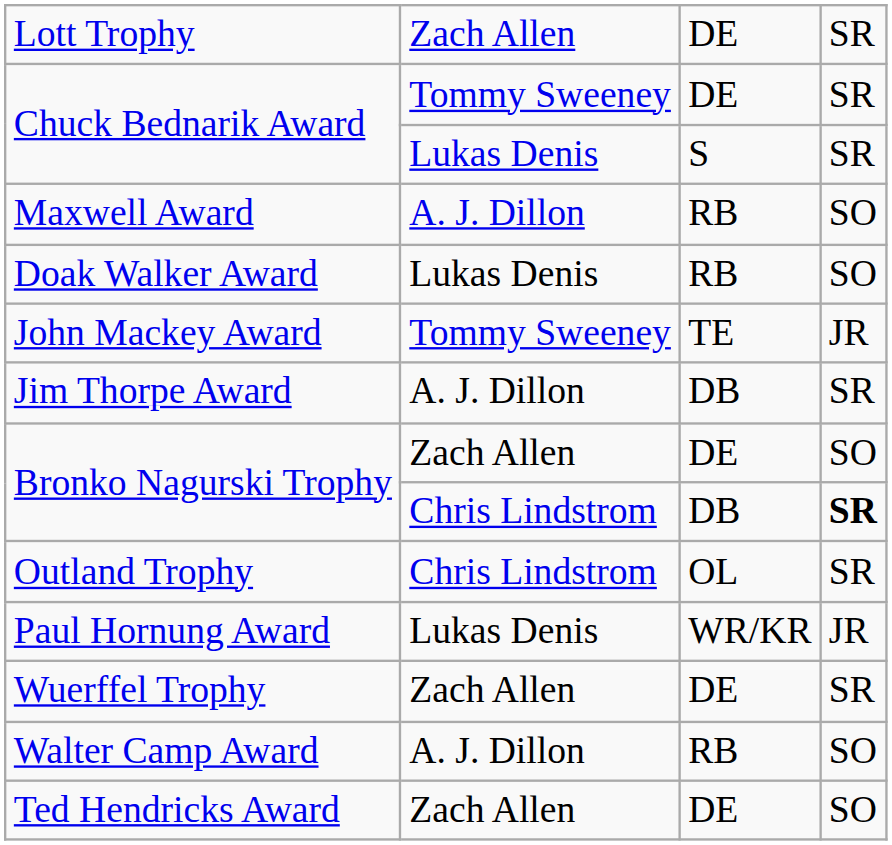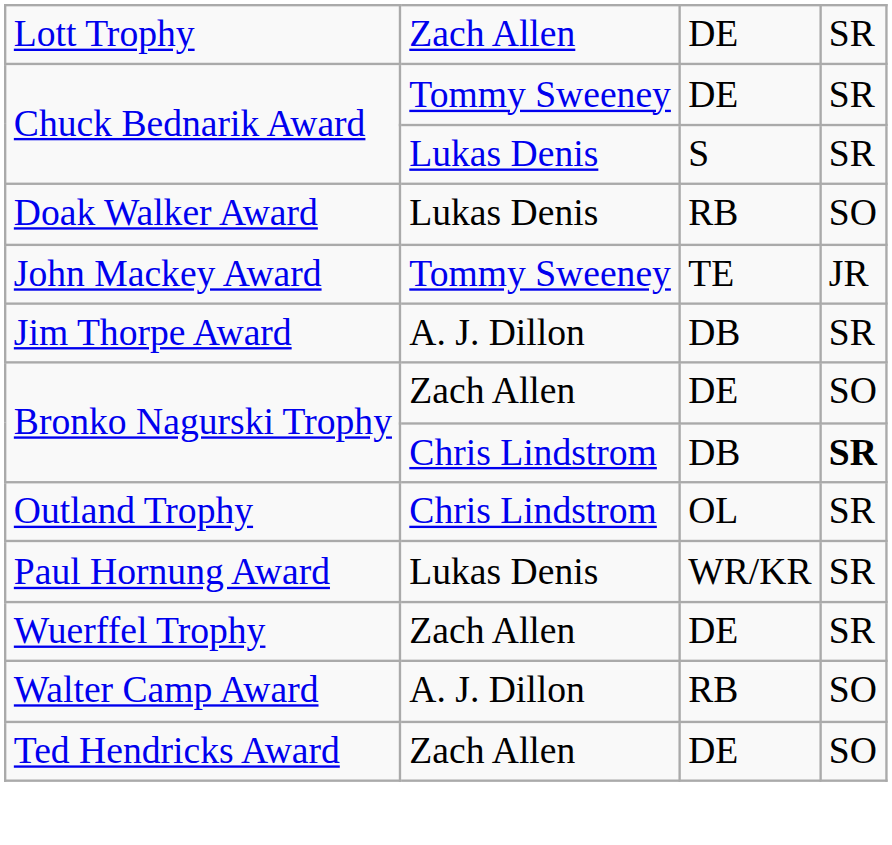- row: Maxwell Award | A. J. Dillon | RB | SO
Paul Hornung Award | column 4: JR -> SR
